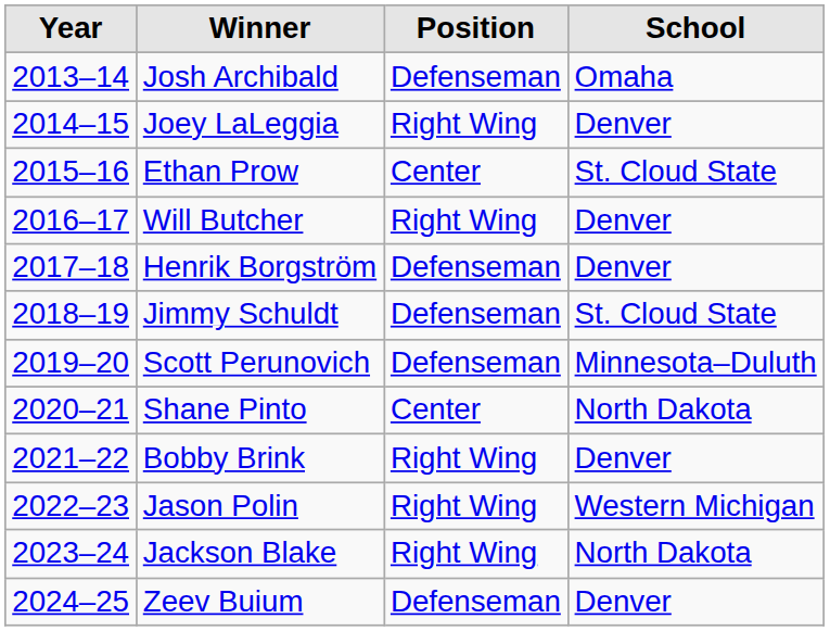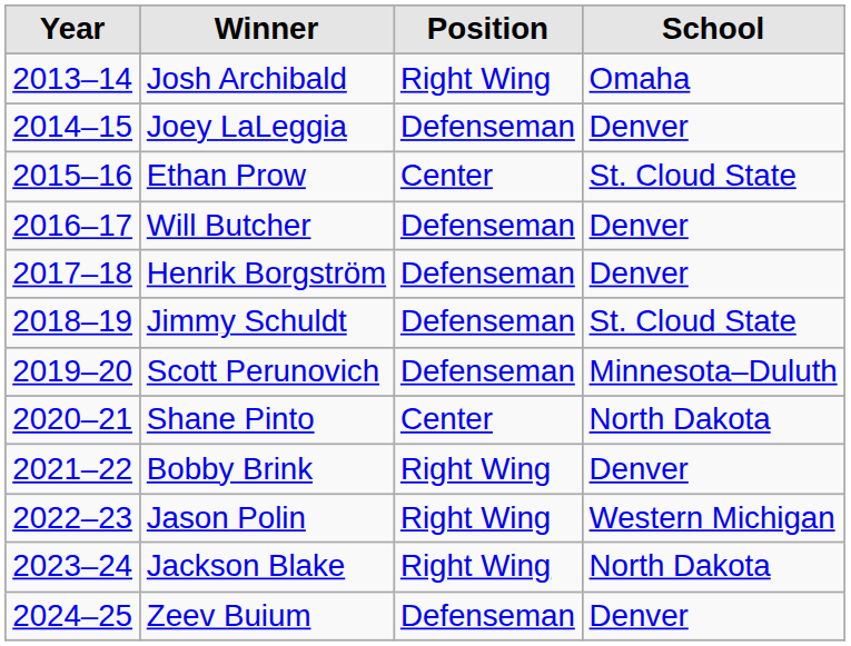Josh Archibald | Position: Defenseman -> Right Wing
Joey LaLeggia | Position: Right Wing -> Defenseman
Will Butcher | Position: Right Wing -> Defenseman
